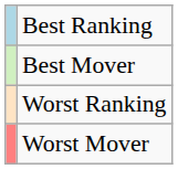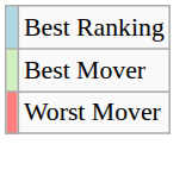- row: Worst Ranking
